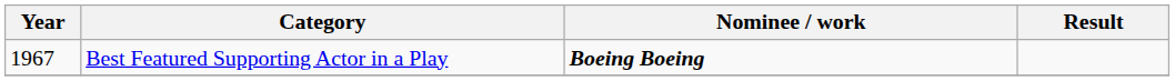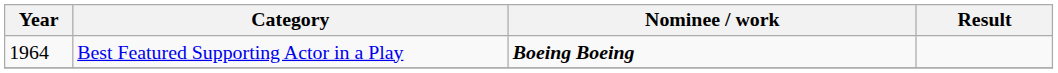Best Featured Supporting Actor in a Play | Year: 1967 -> 1964
